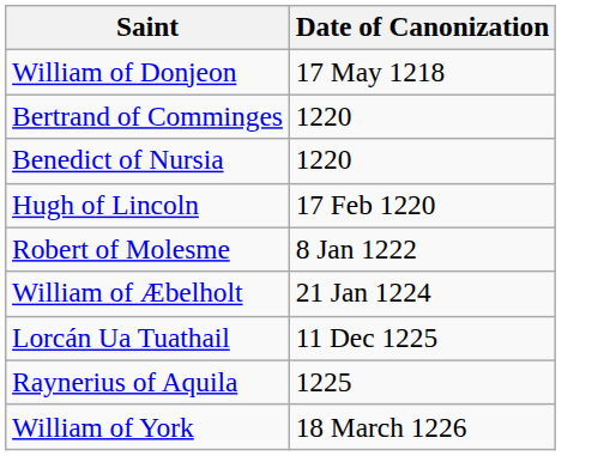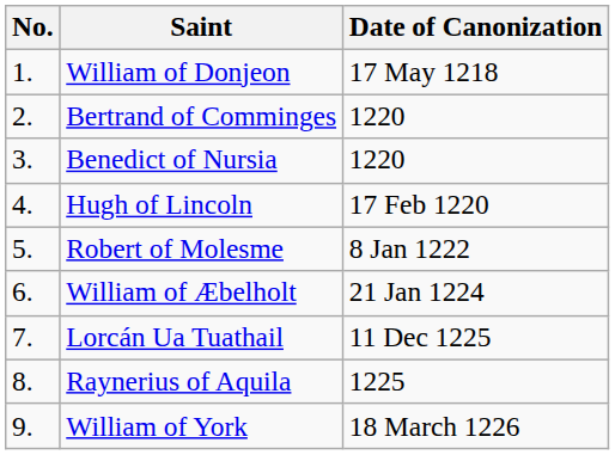+ column: No. | 1. | 2. | 3. | 4. | 5. | 6. | 7. | 8. | 9.
